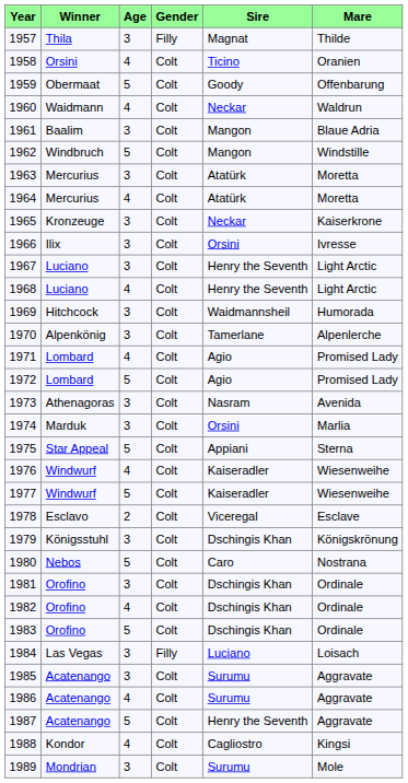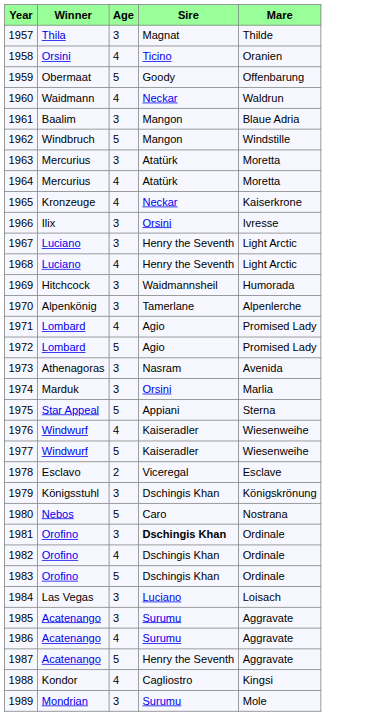- column: Gender | Filly | Colt | Colt | Colt | Colt | Colt | Colt | Colt | Colt | Colt | Colt | Colt | Colt | Colt | Colt | Colt | Colt | Colt | Colt | Colt | Colt | Colt | Colt | Colt | Colt | Colt | Colt | Filly | Colt | Colt | Colt | Colt | Colt
1965 | Age: 3 -> 4
1981 | Sire: normal -> bold
